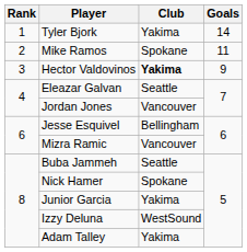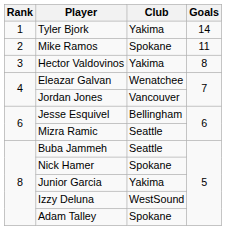Hector Valdovinos | Club: bold -> normal
Hector Valdovinos | Goals: 9 -> 8
Eleazar Galvan | Club: Seattle -> Wenatchee
Mizra Ramic | Club: Vancouver -> Seattle
Adam Talley | Club: Yakima -> Spokane
